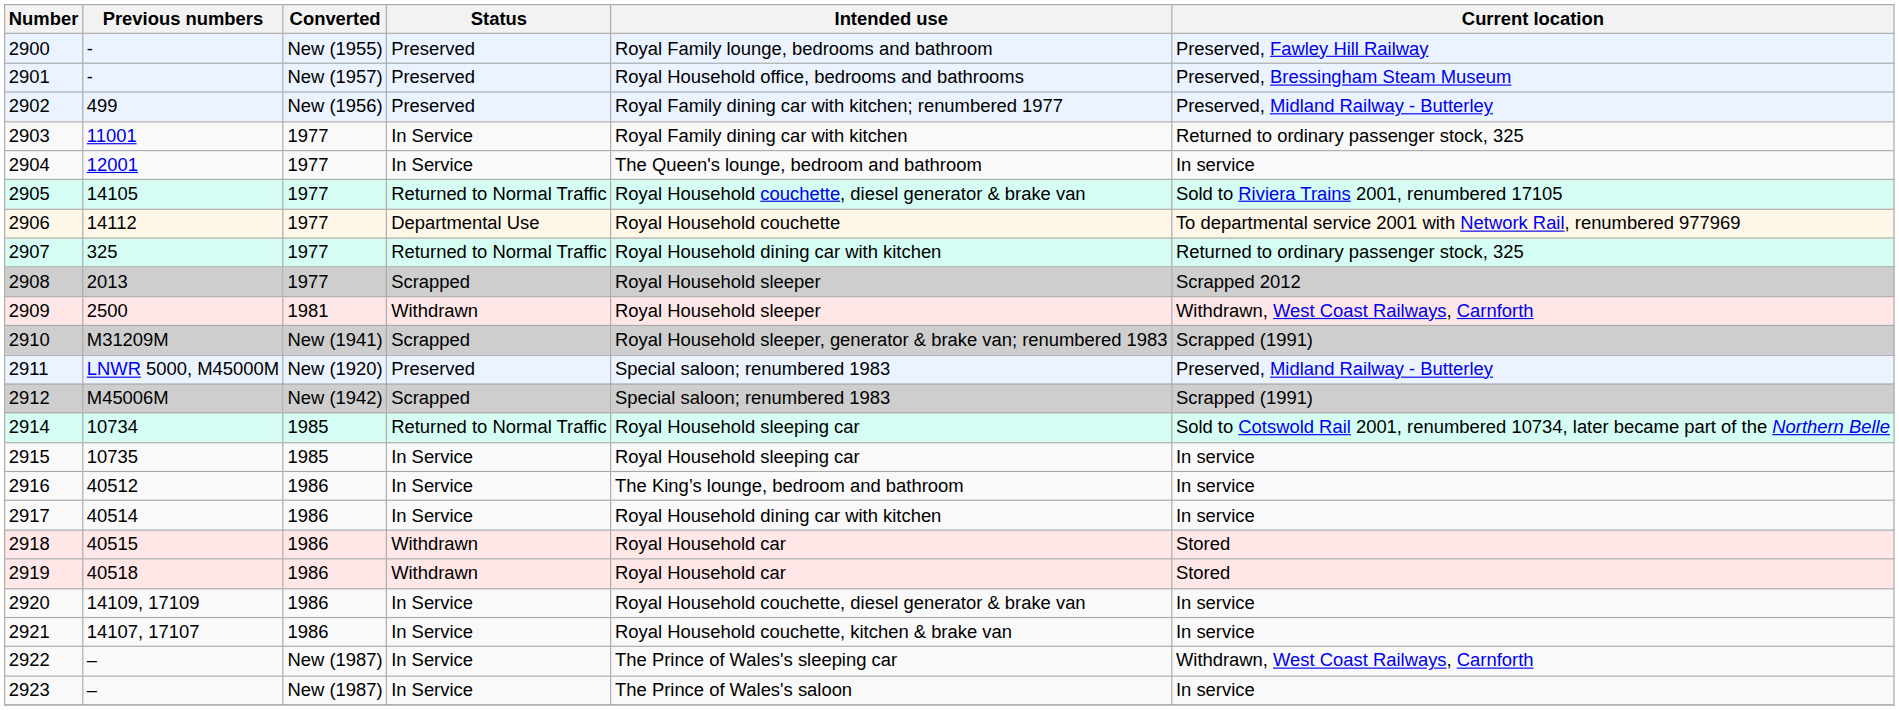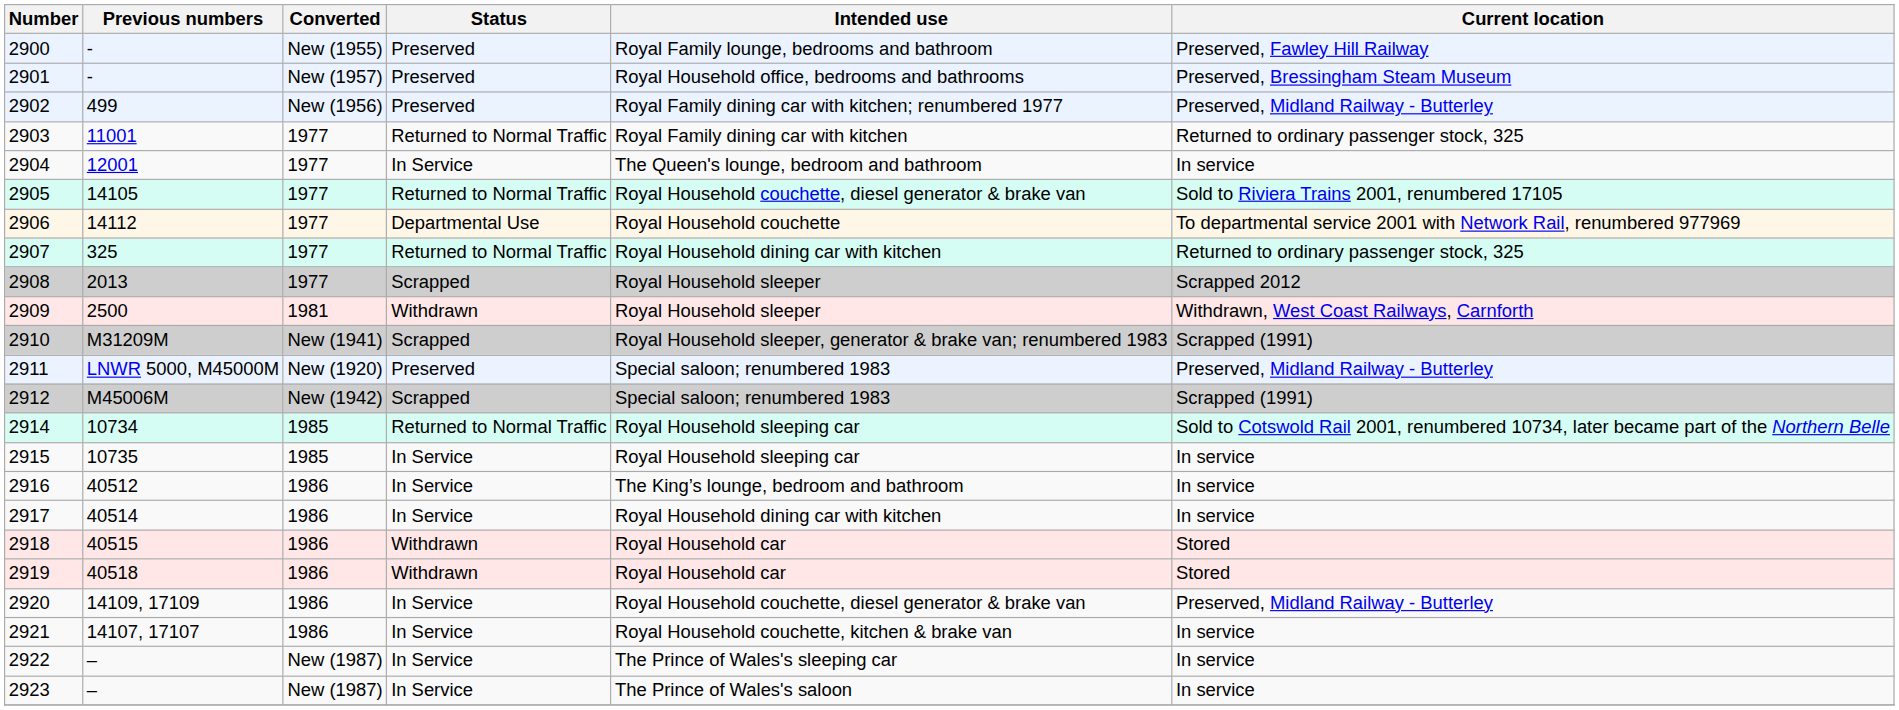2903 | Status: In Service -> Returned to Normal Traffic
2920 | Current location: In service -> Preserved, Midland Railway - Butterley
2922 | Current location: Withdrawn, West Coast Railways, Carnforth -> In service
